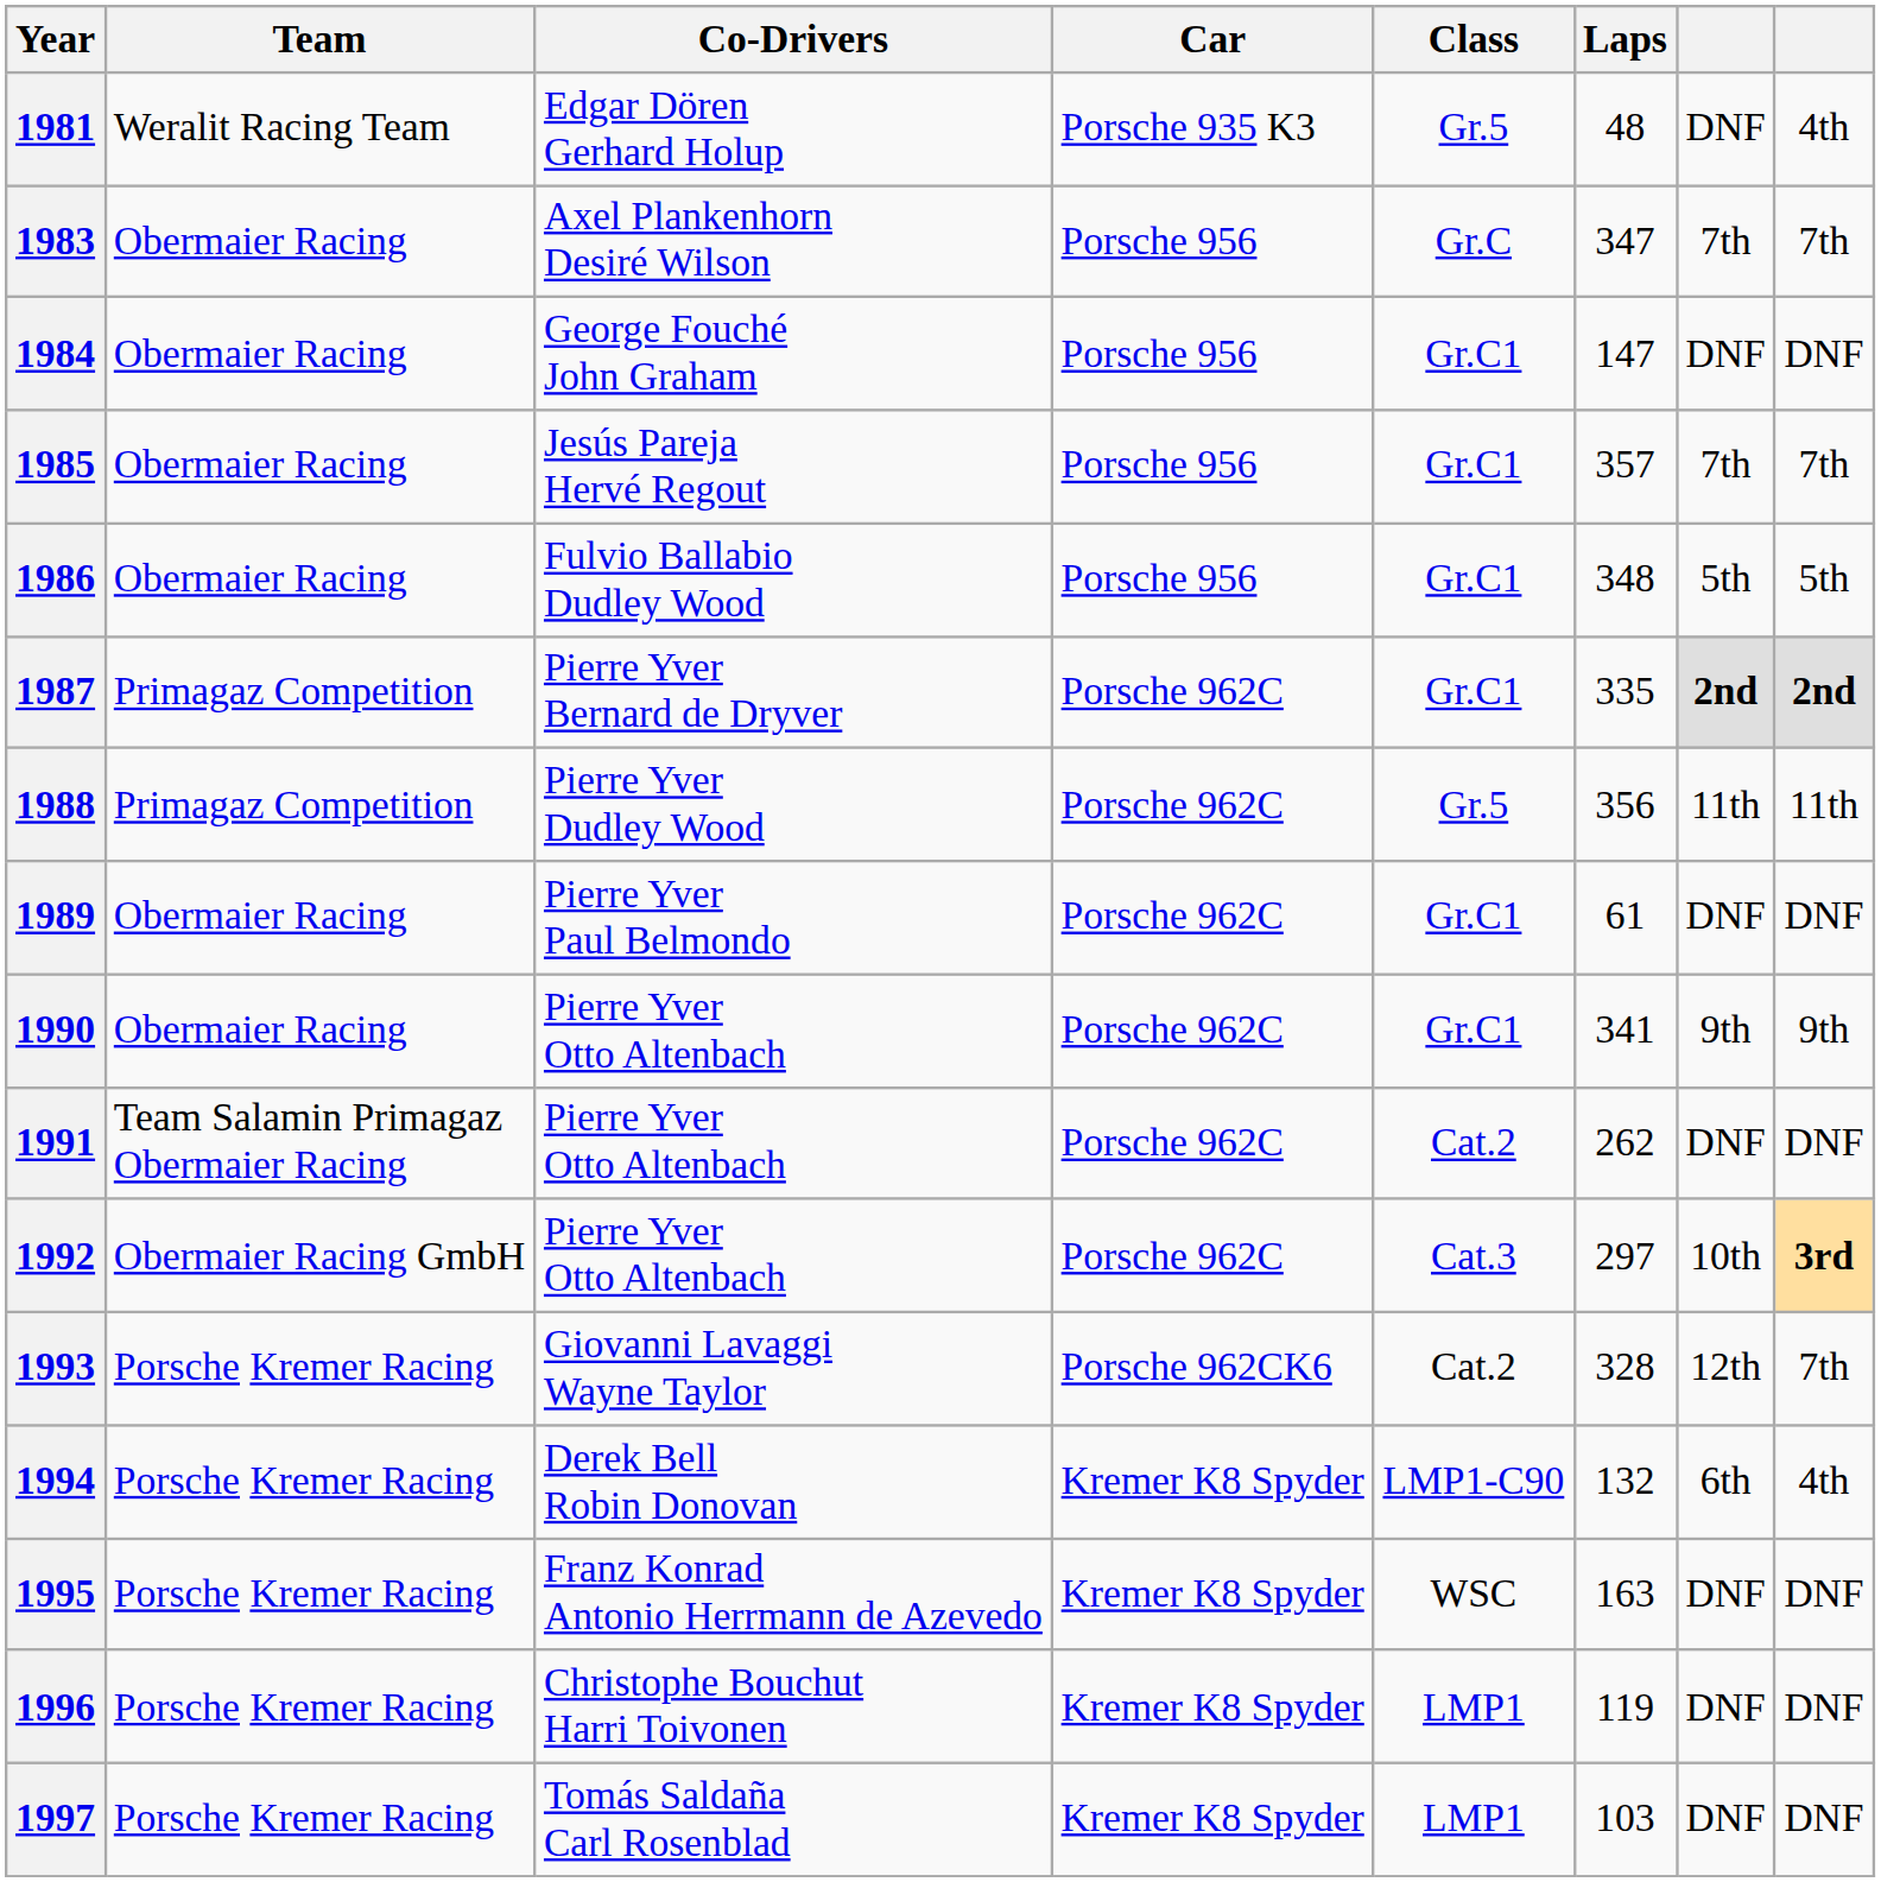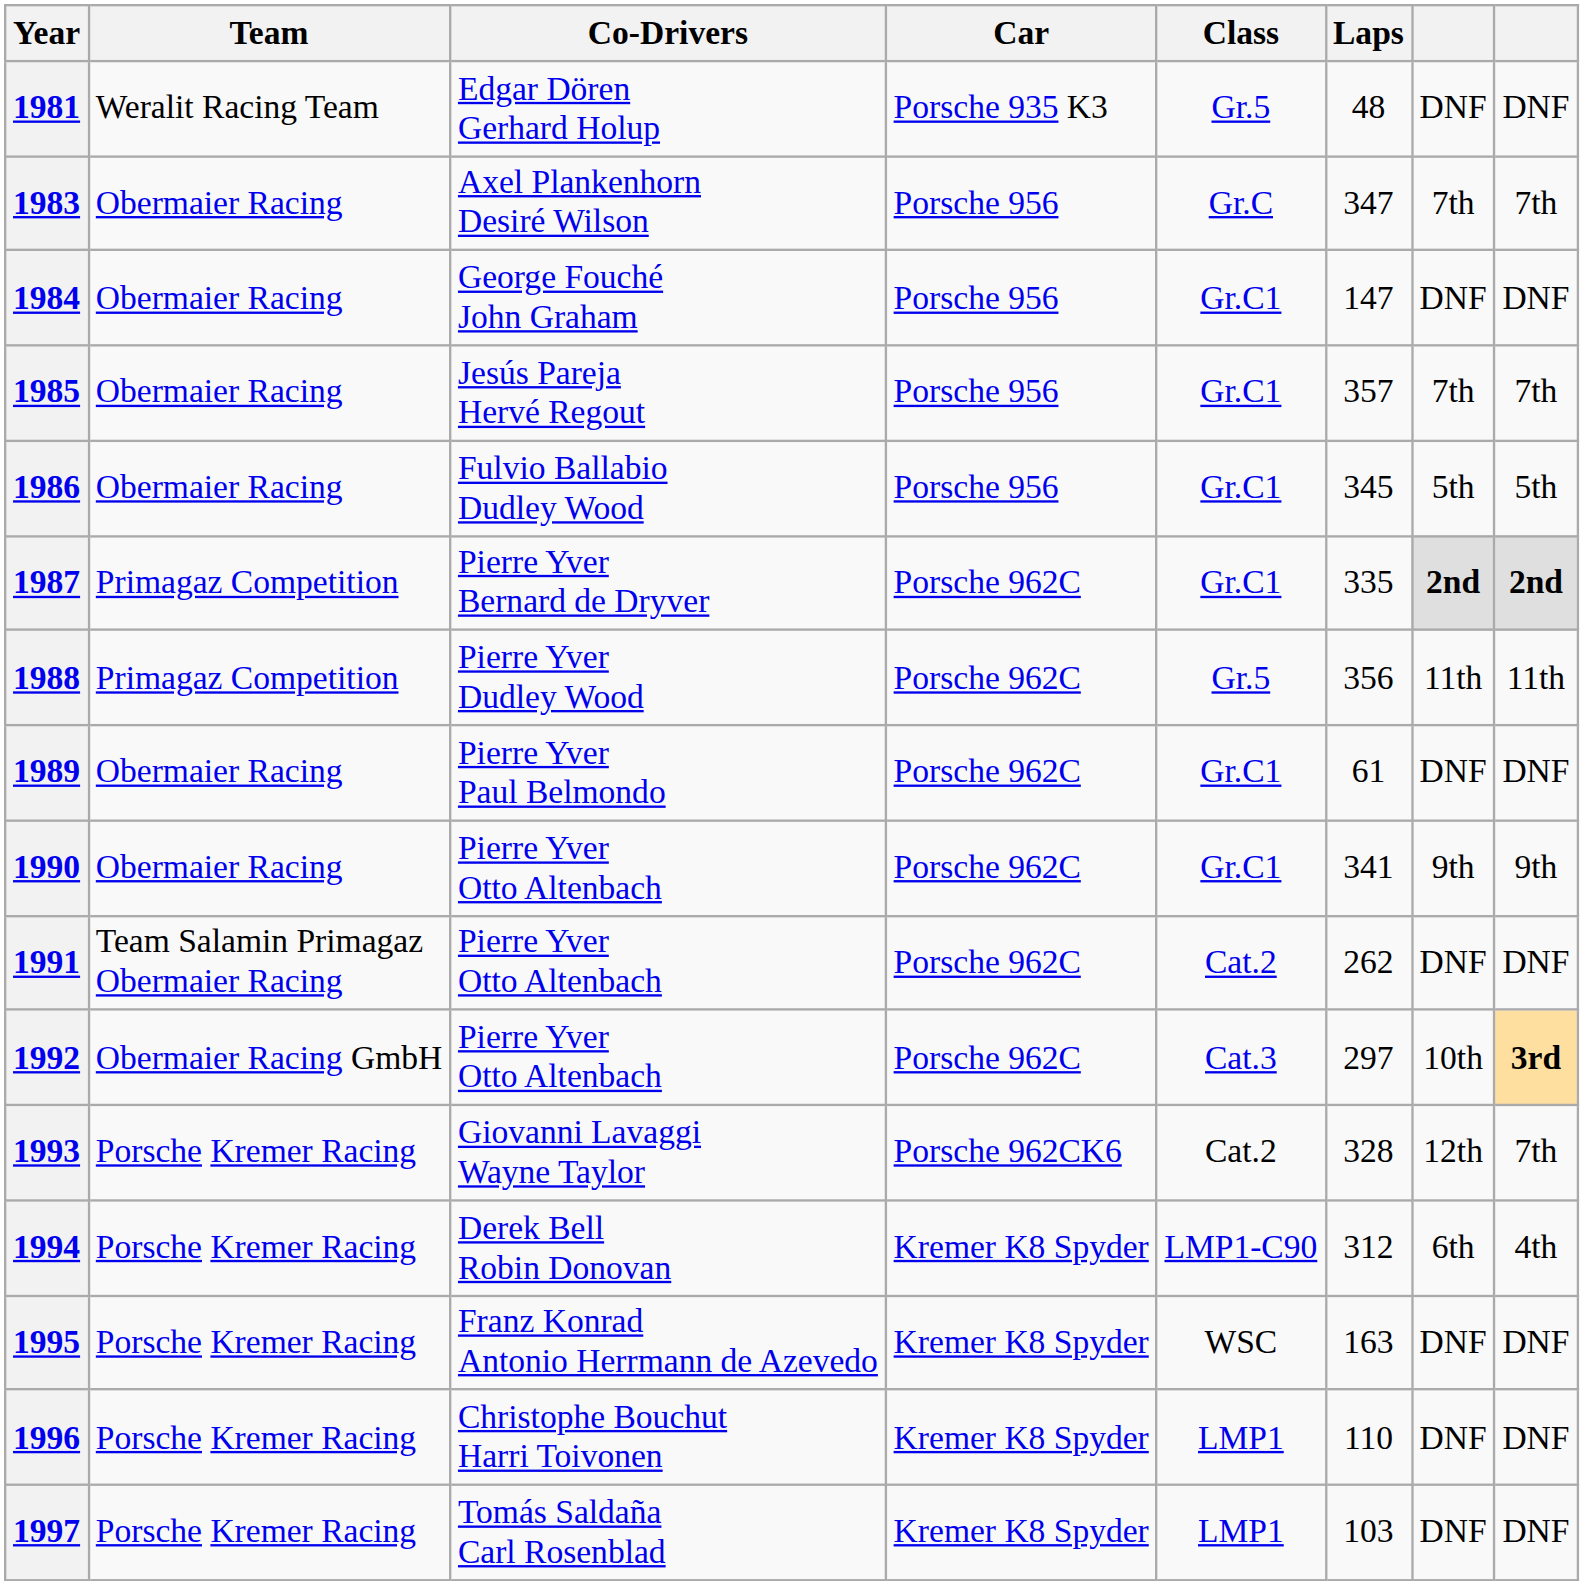1981 | column 8: 4th -> DNF
1986 | Laps: 348 -> 345
1994 | Laps: 132 -> 312
1996 | Laps: 119 -> 110
